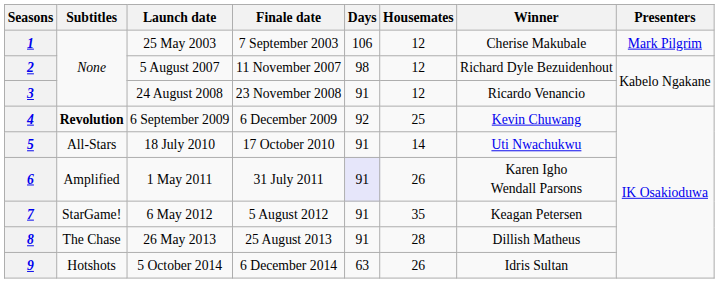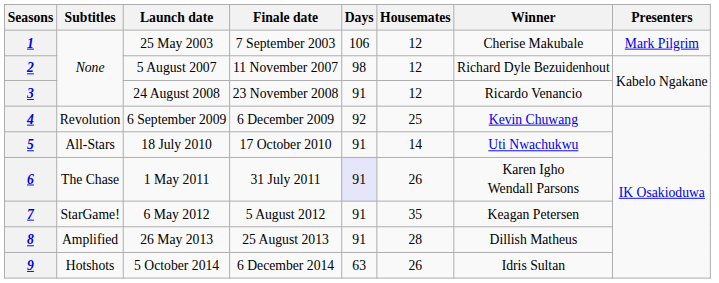4 | Subtitles: bold -> normal
6 | Subtitles: Amplified -> The Chase
8 | Subtitles: The Chase -> Amplified
